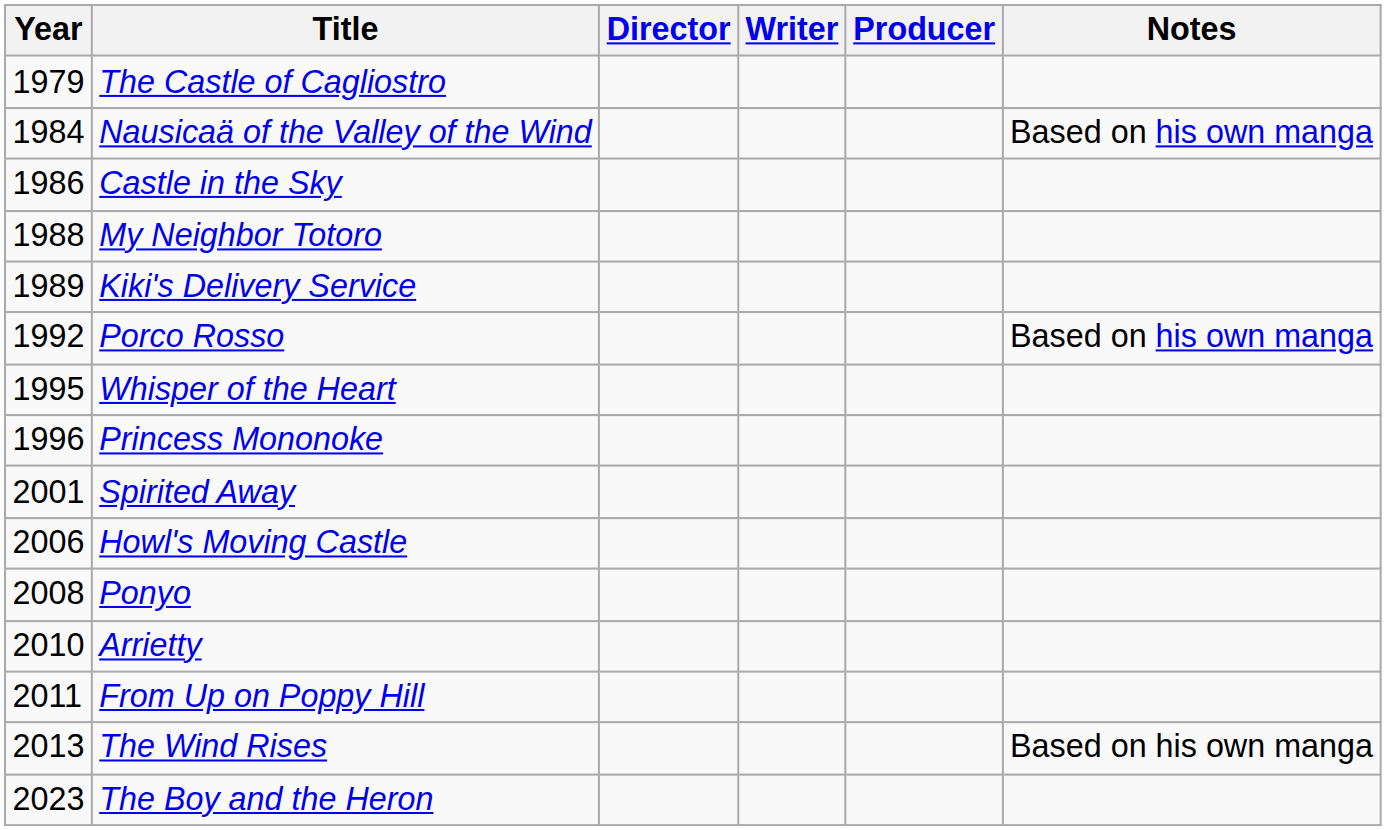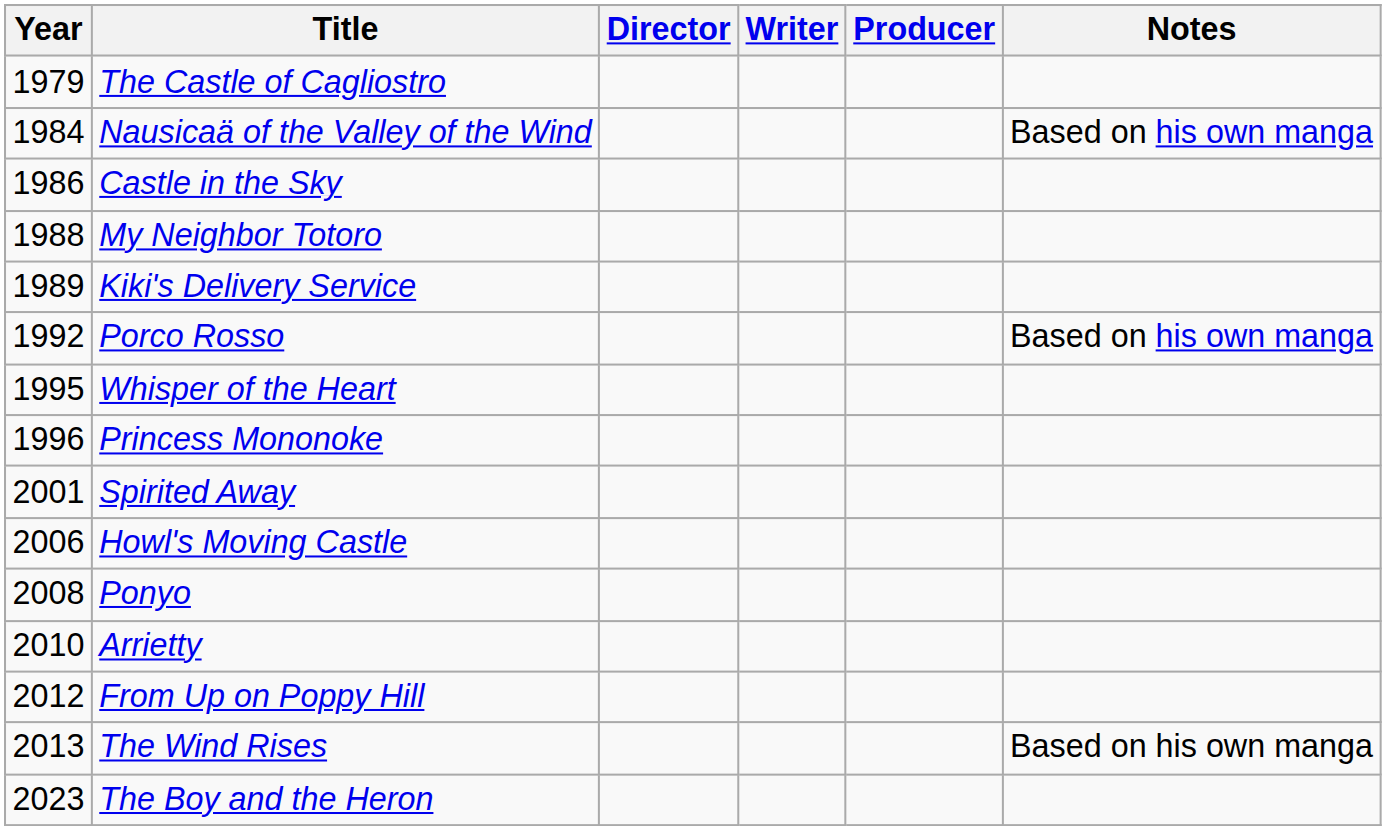From Up on Poppy Hill | Year: 2011 -> 2012
